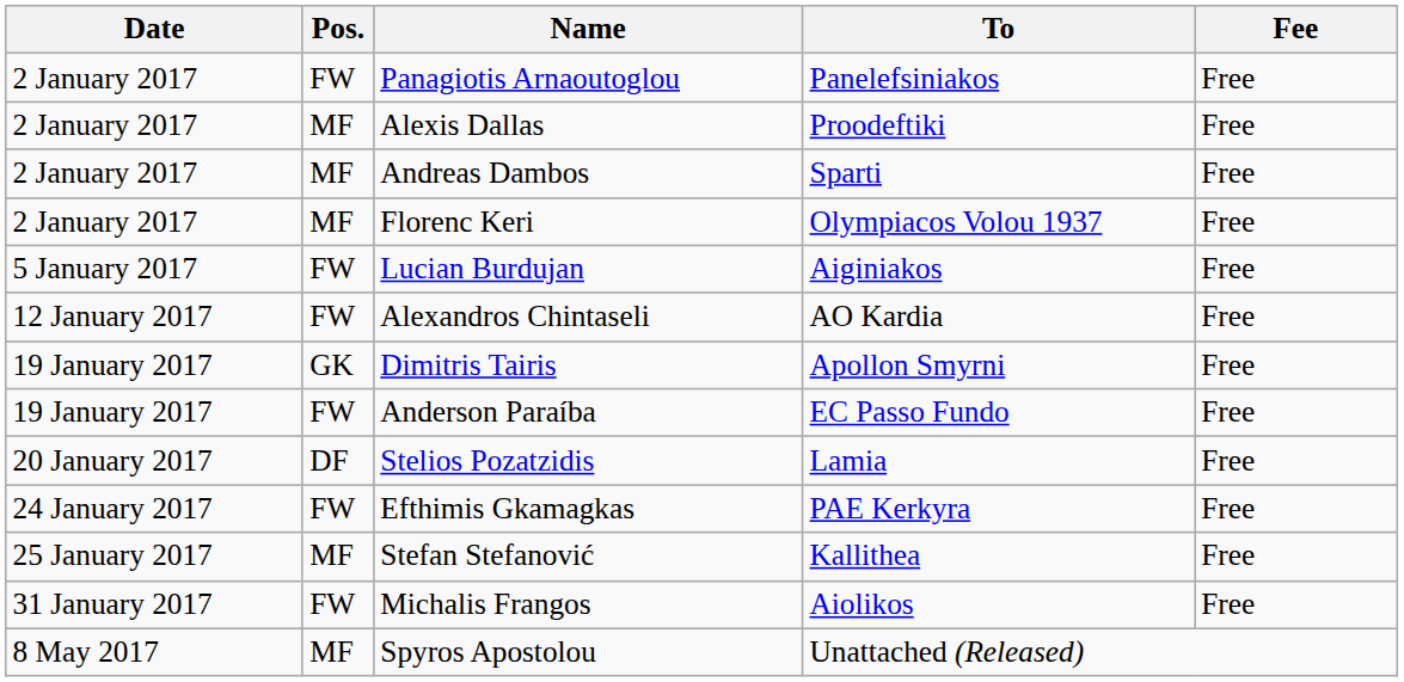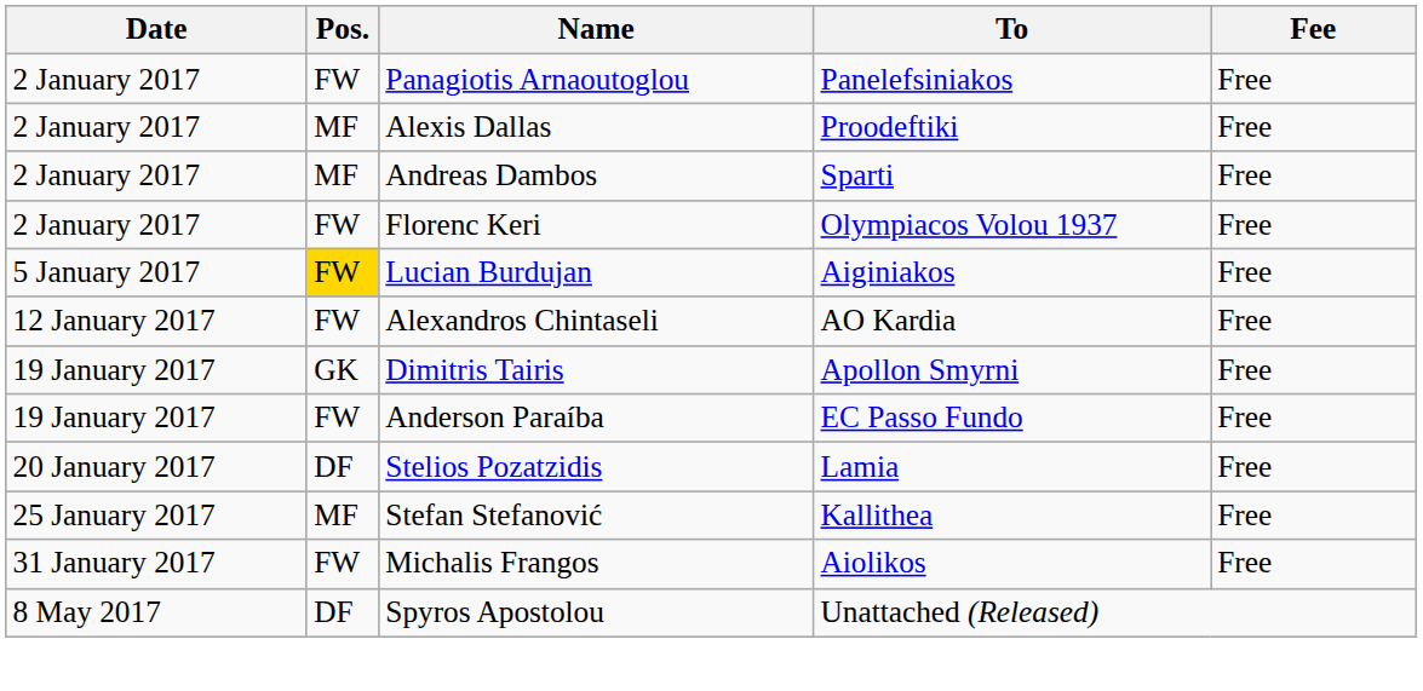Florenc Keri | Pos.: MF -> FW
Lucian Burdujan | Pos.: no background -> gold background
- row: 24 January 2017 | FW | Efthimis Gkamagkas | PAE Kerkyra | Free
Spyros Apostolou | Pos.: MF -> DF
